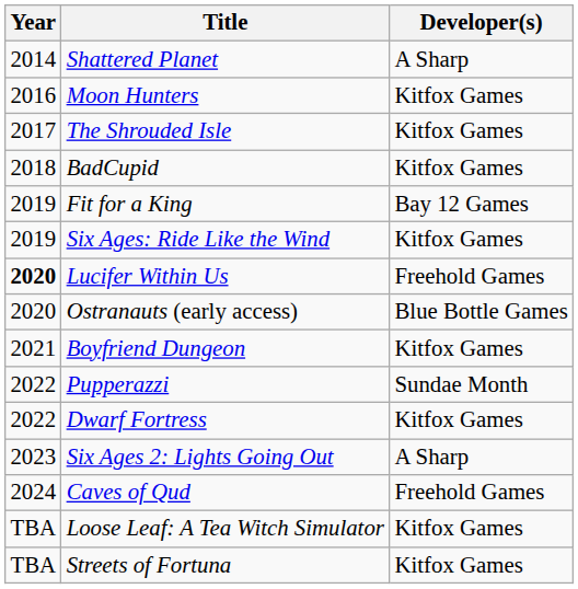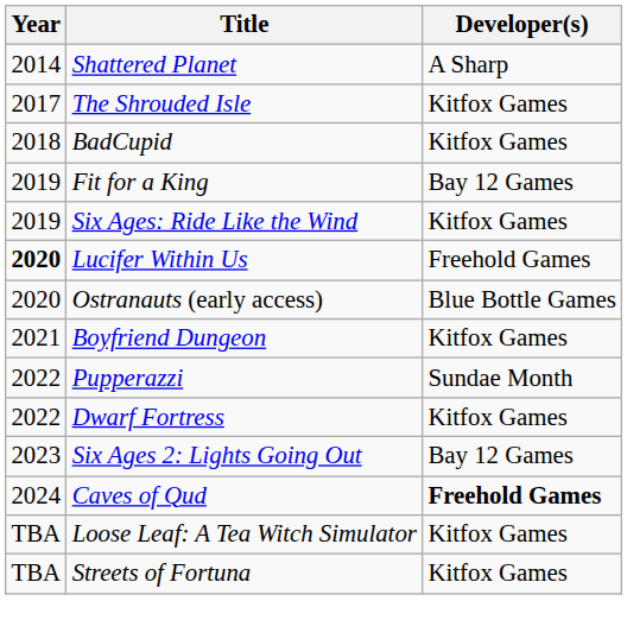- row: 2016 | Moon Hunters | Kitfox Games
Six Ages 2: Lights Going Out | Developer(s): A Sharp -> Bay 12 Games
Caves of Qud | Developer(s): normal -> bold
